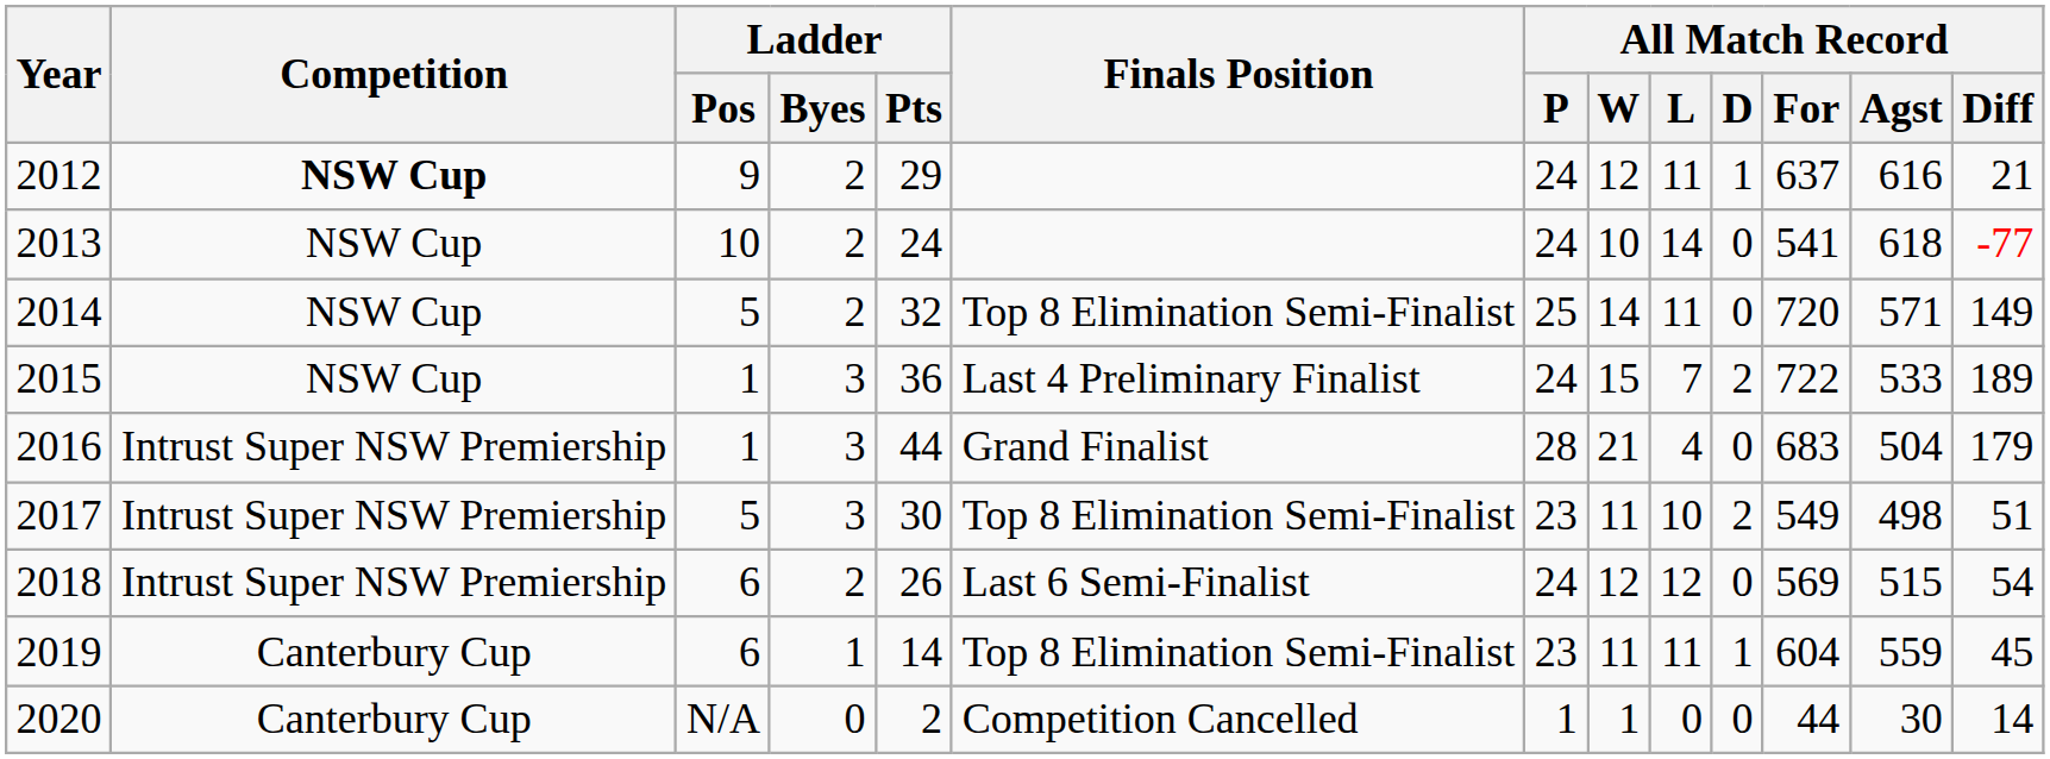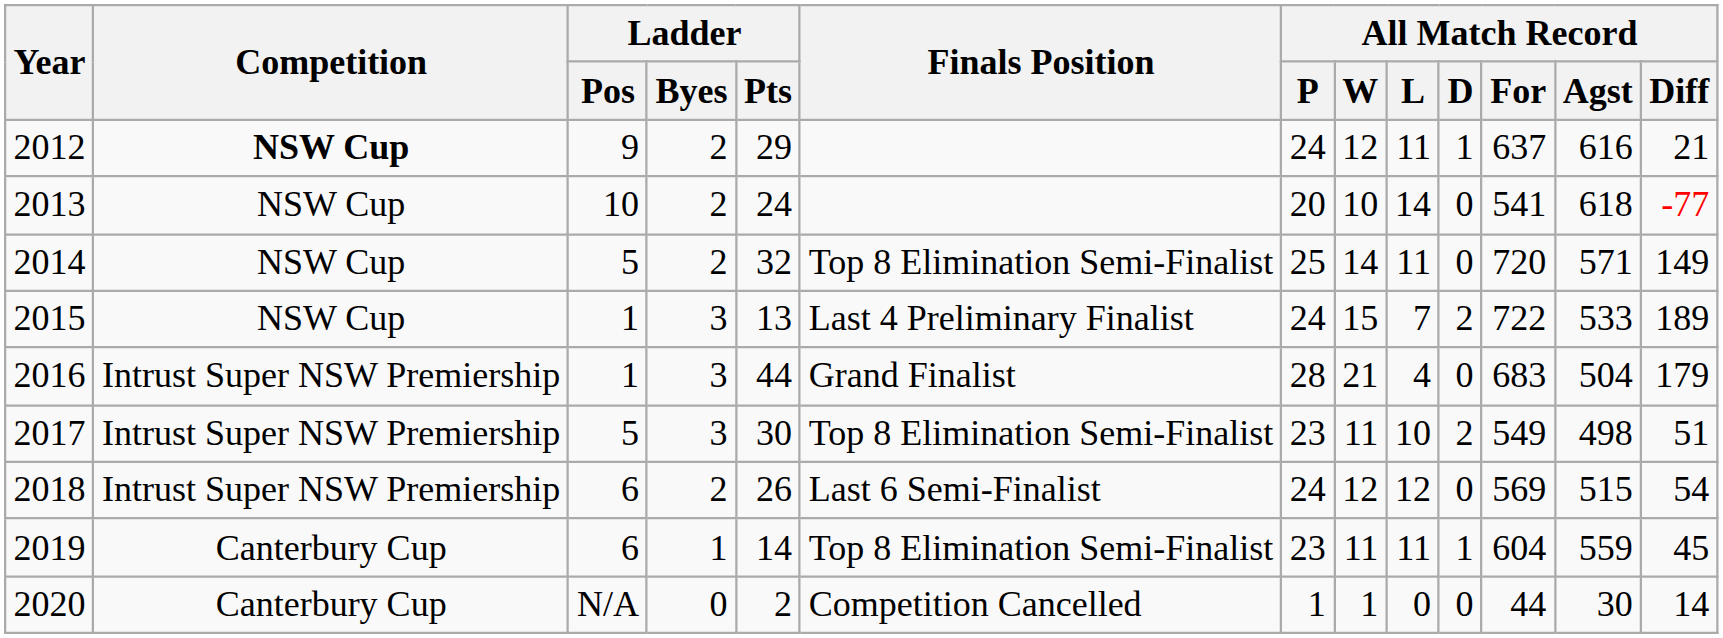2013 | All Match Record / P: 24 -> 20
2015 | Ladder / Pts: 36 -> 13
